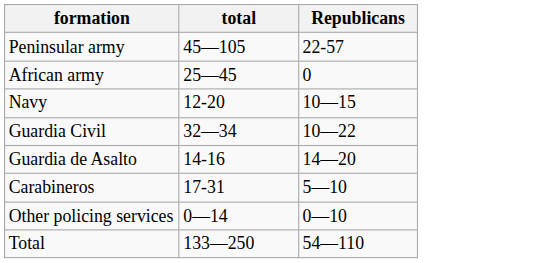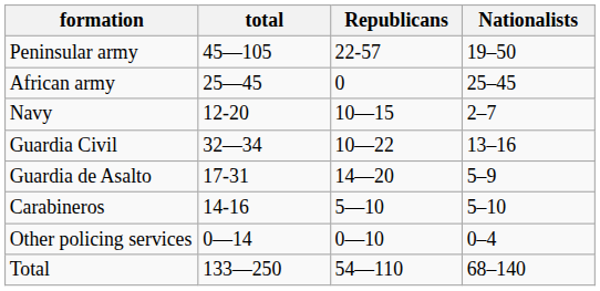+ column: Nationalists | 19–50 | 25–45 | 2–7 | 13–16 | 5–9 | 5–10 | 0–4 | 68–140
Guardia de Asalto | total: 14-16 -> 17-31
Carabineros | total: 17-31 -> 14-16
